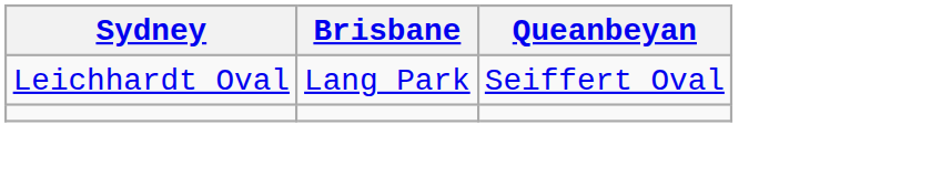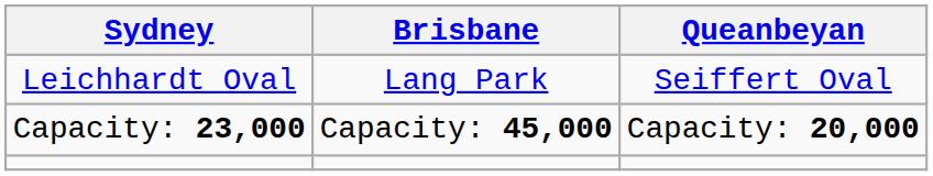+ row: Capacity: 23,000 | Capacity: 45,000 | Capacity: 20,000
